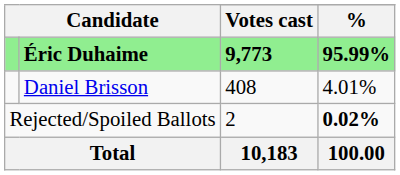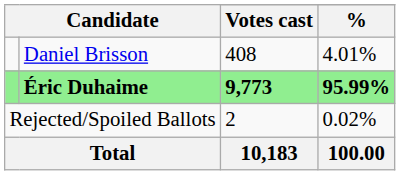rows swapped: Éric Duhaime <-> Daniel Brisson
Rejected/Spoiled Ballots | %: bold -> normal
